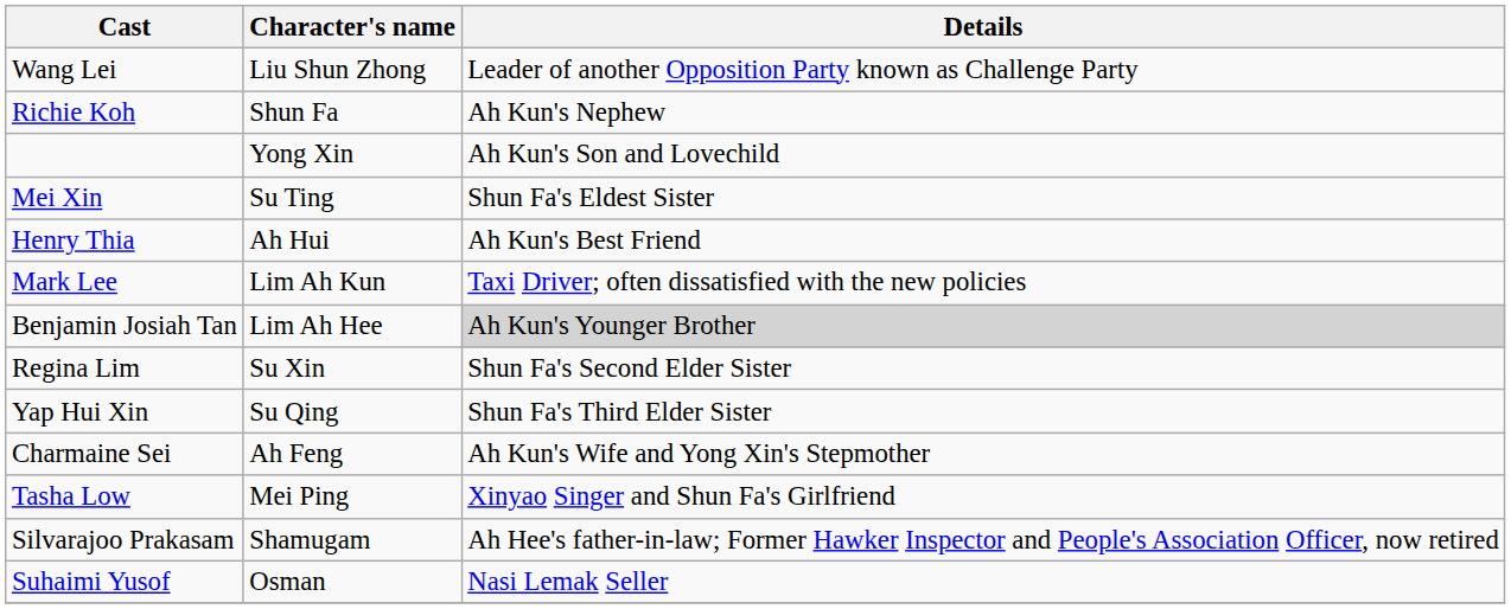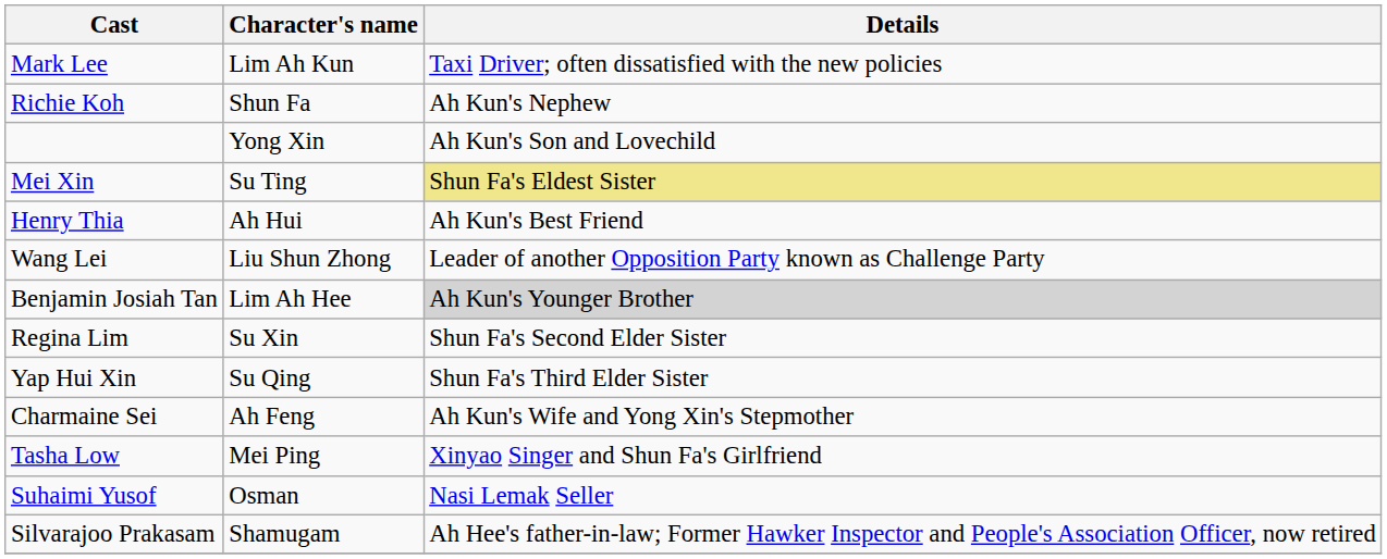rows swapped: Mark Lee <-> Wang Lei
Mei Xin | Details: no background -> khaki background
rows swapped: Silvarajoo Prakasam <-> Suhaimi Yusof
